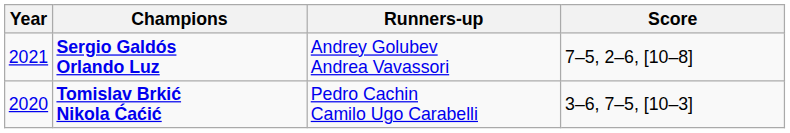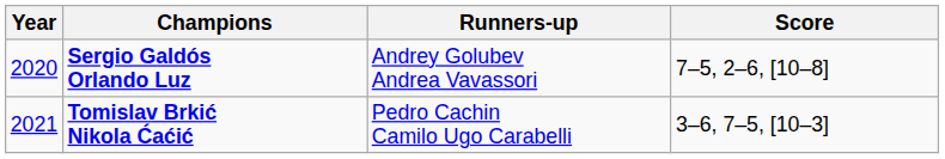Sergio Galdós Orlando Luz | Year: 2021 -> 2020
Tomislav Brkić Nikola Ćaćić | Year: 2020 -> 2021
